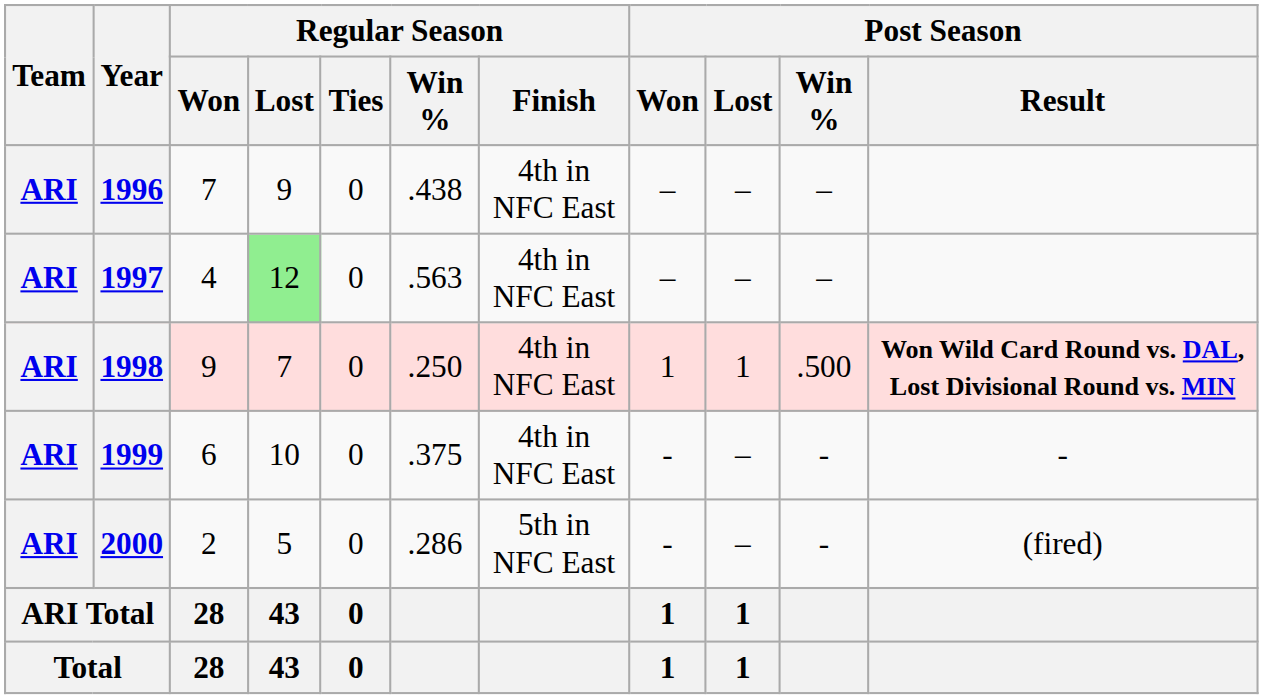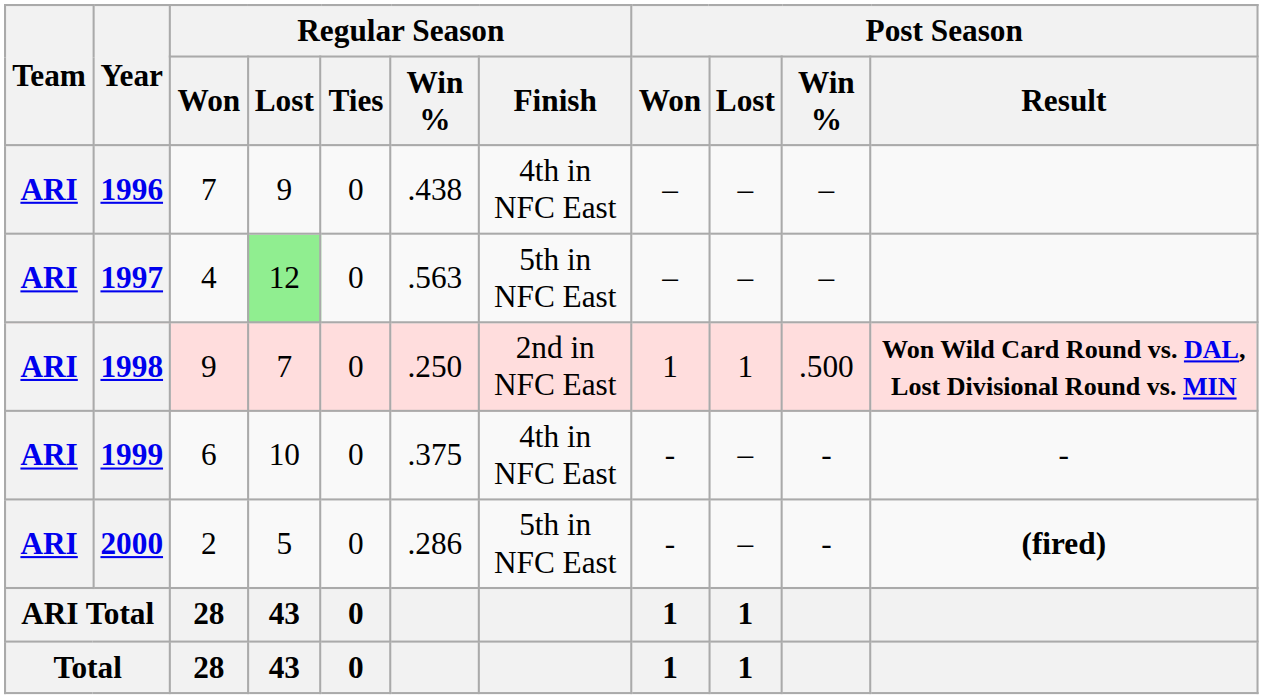1997 | Regular Season / Finish: 4th in NFC East -> 5th in NFC East
1998 | Regular Season / Finish: 4th in NFC East -> 2nd in NFC East
2000 | Post Season / Result: normal -> bold
